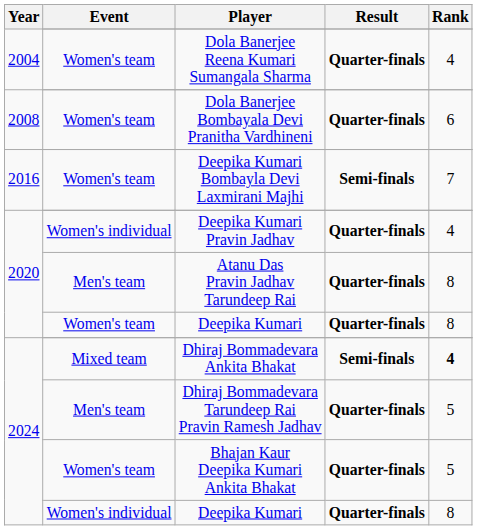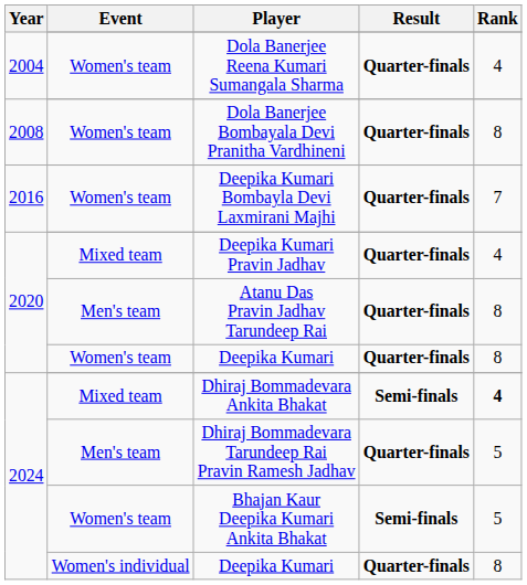Dola Banerjee Bombayala Devi Pranitha Vardhineni | Rank: 6 -> 8
Deepika Kumari Bombayla Devi Laxmirani Majhi | Result: Semi-finals -> Quarter-finals
Deepika Kumari Pravin Jadhav | Event: Women's individual -> Mixed team
Bhajan Kaur Deepika Kumari Ankita Bhakat | Result: Quarter-finals -> Semi-finals
